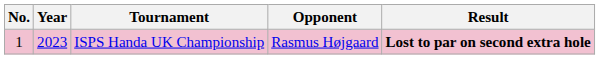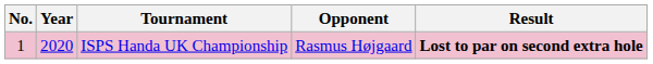ISPS Handa UK Championship | Year: 2023 -> 2020
